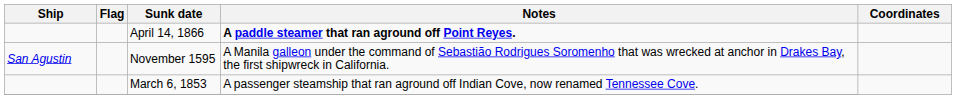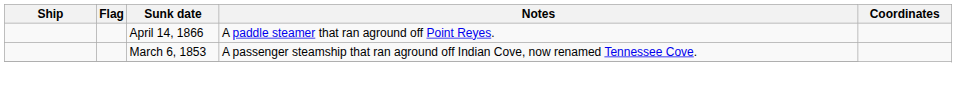April 14, 1866 | Notes: bold -> normal
- row: San Agustin | November 1595 | A Manila galleon under the command of Sebastião Rodrigues Soromenho that was wrecked at anchor in Drakes Bay, the first shipwreck in California.
